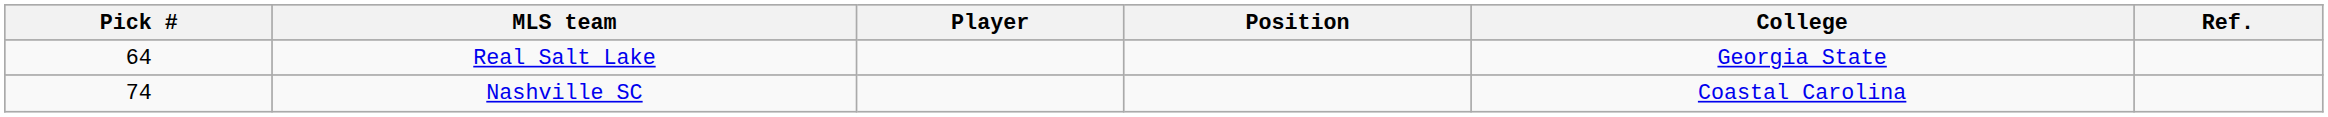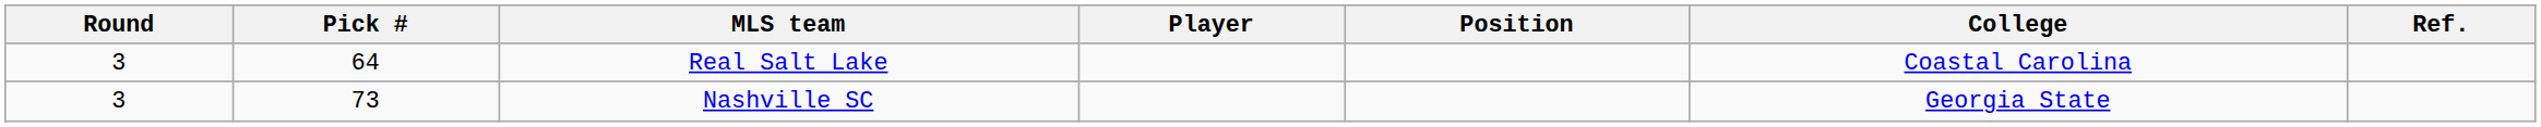+ column: Round | 3 | 3
Real Salt Lake | College: Georgia State -> Coastal Carolina
Nashville SC | Pick #: 74 -> 73
Nashville SC | College: Coastal Carolina -> Georgia State
